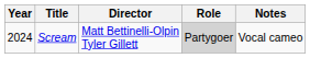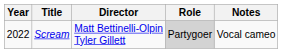Scream | Year: 2024 -> 2022
